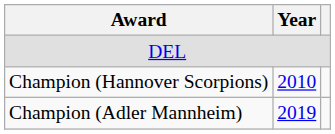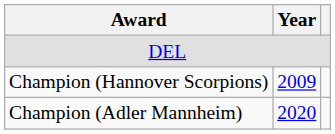Champion (Hannover Scorpions) | Year: 2010 -> 2009
Champion (Adler Mannheim) | Year: 2019 -> 2020
